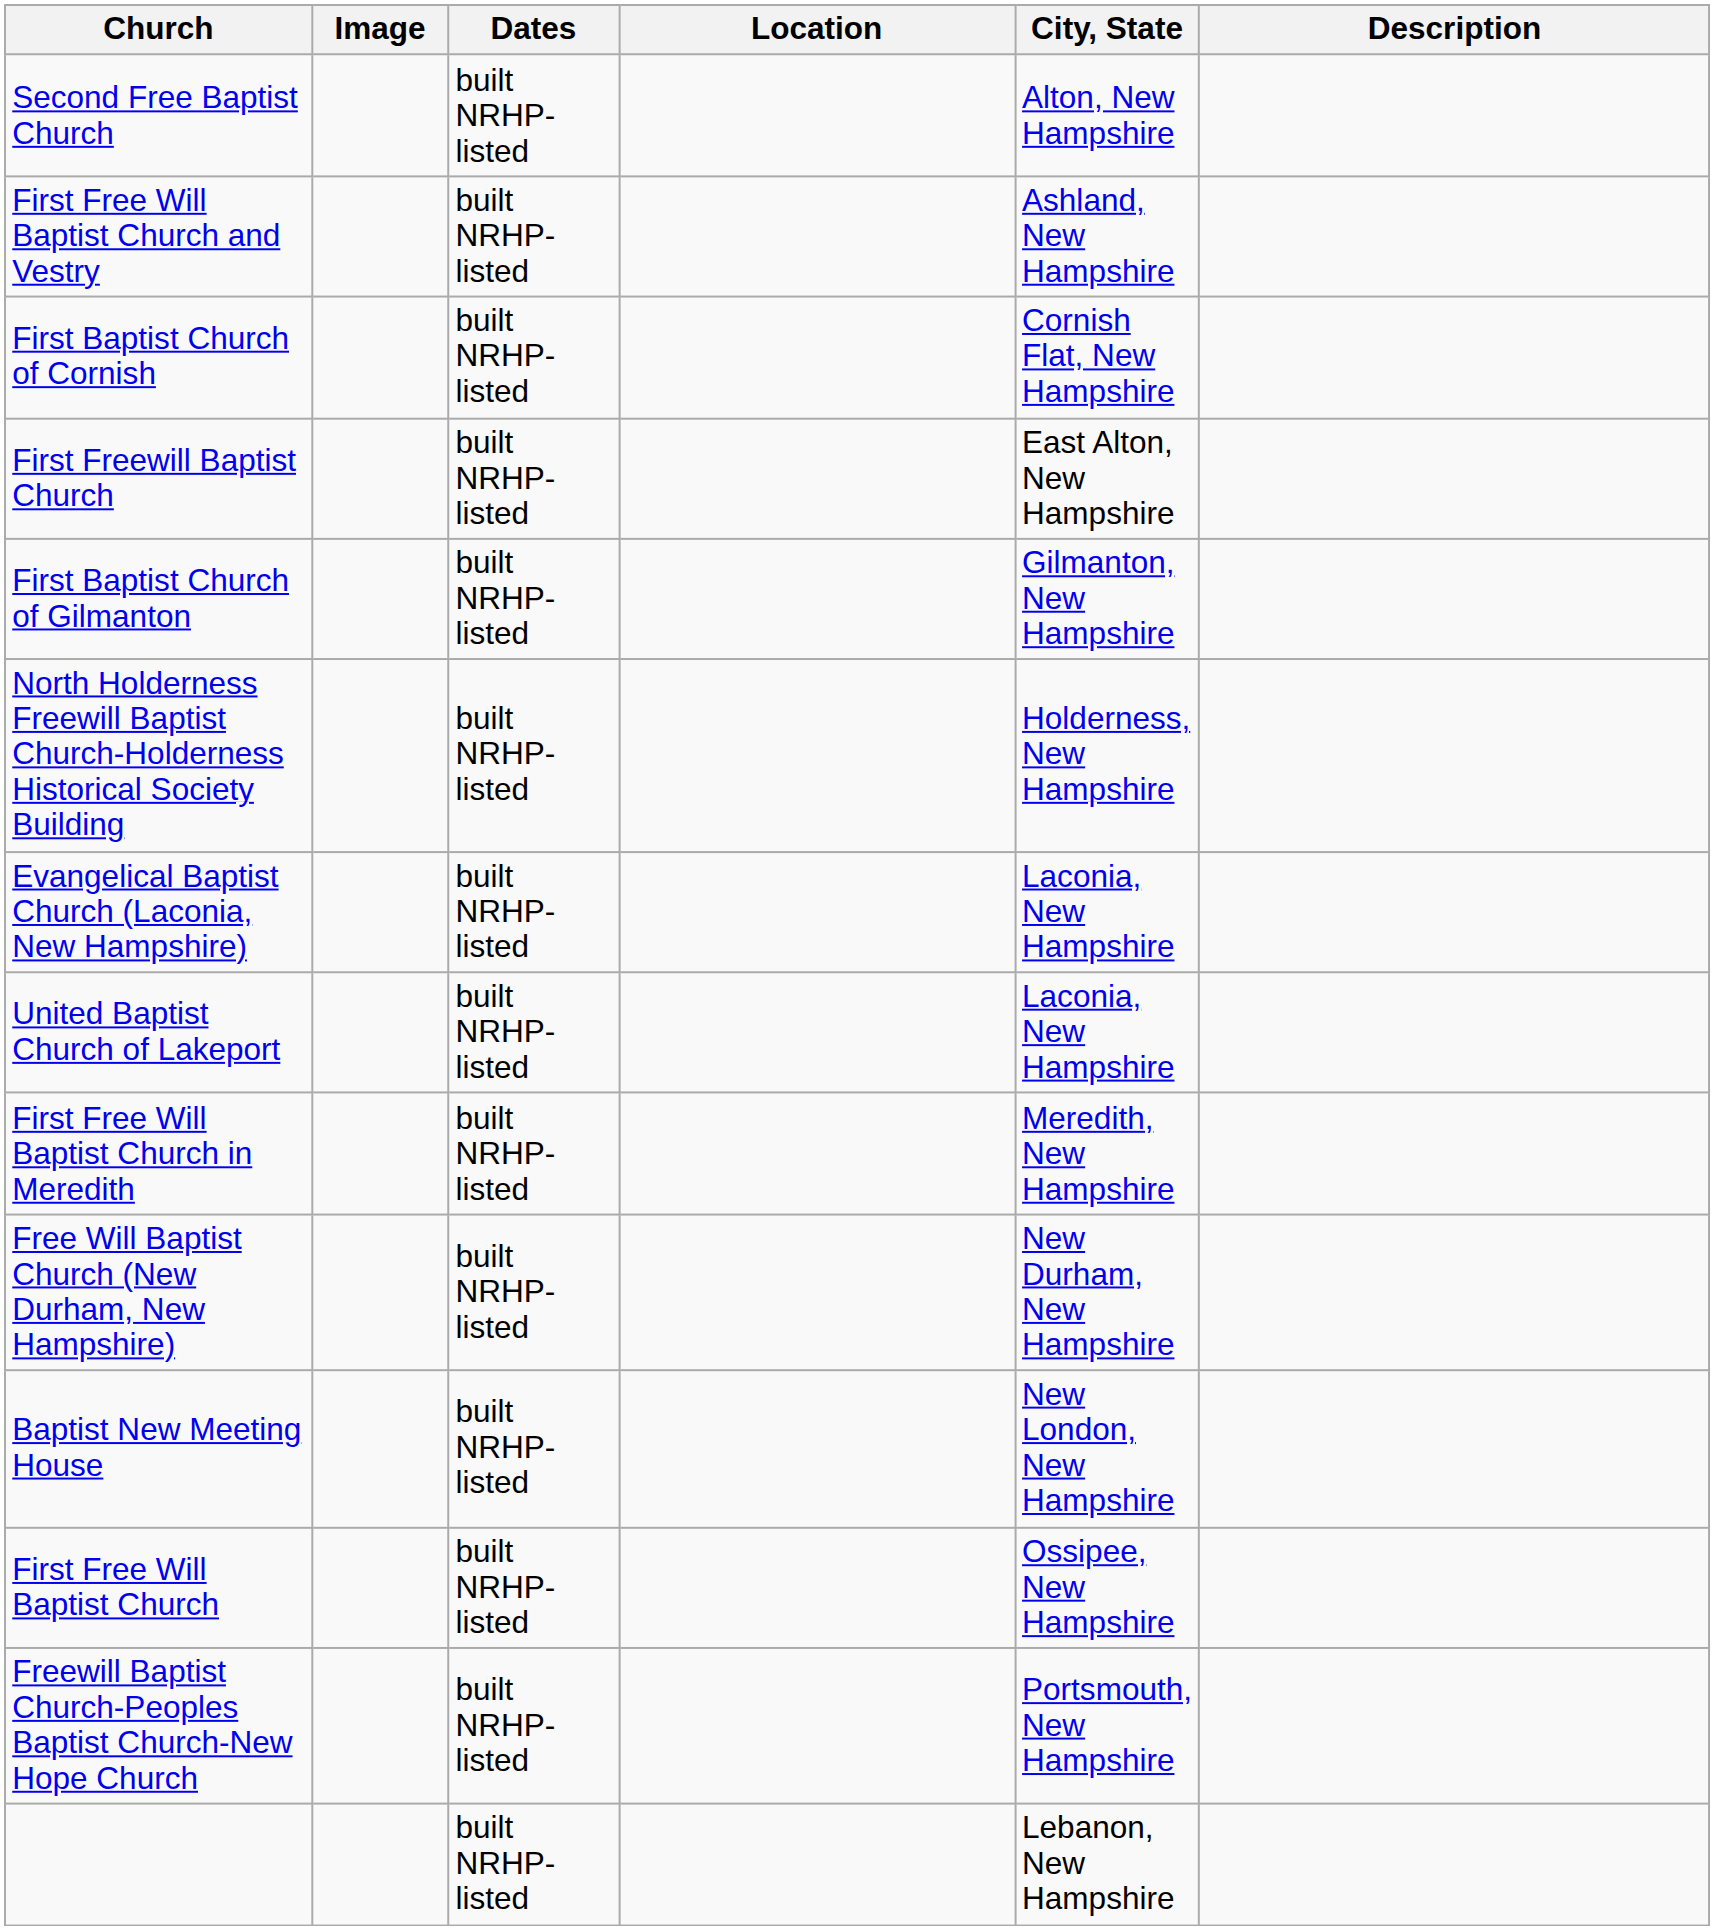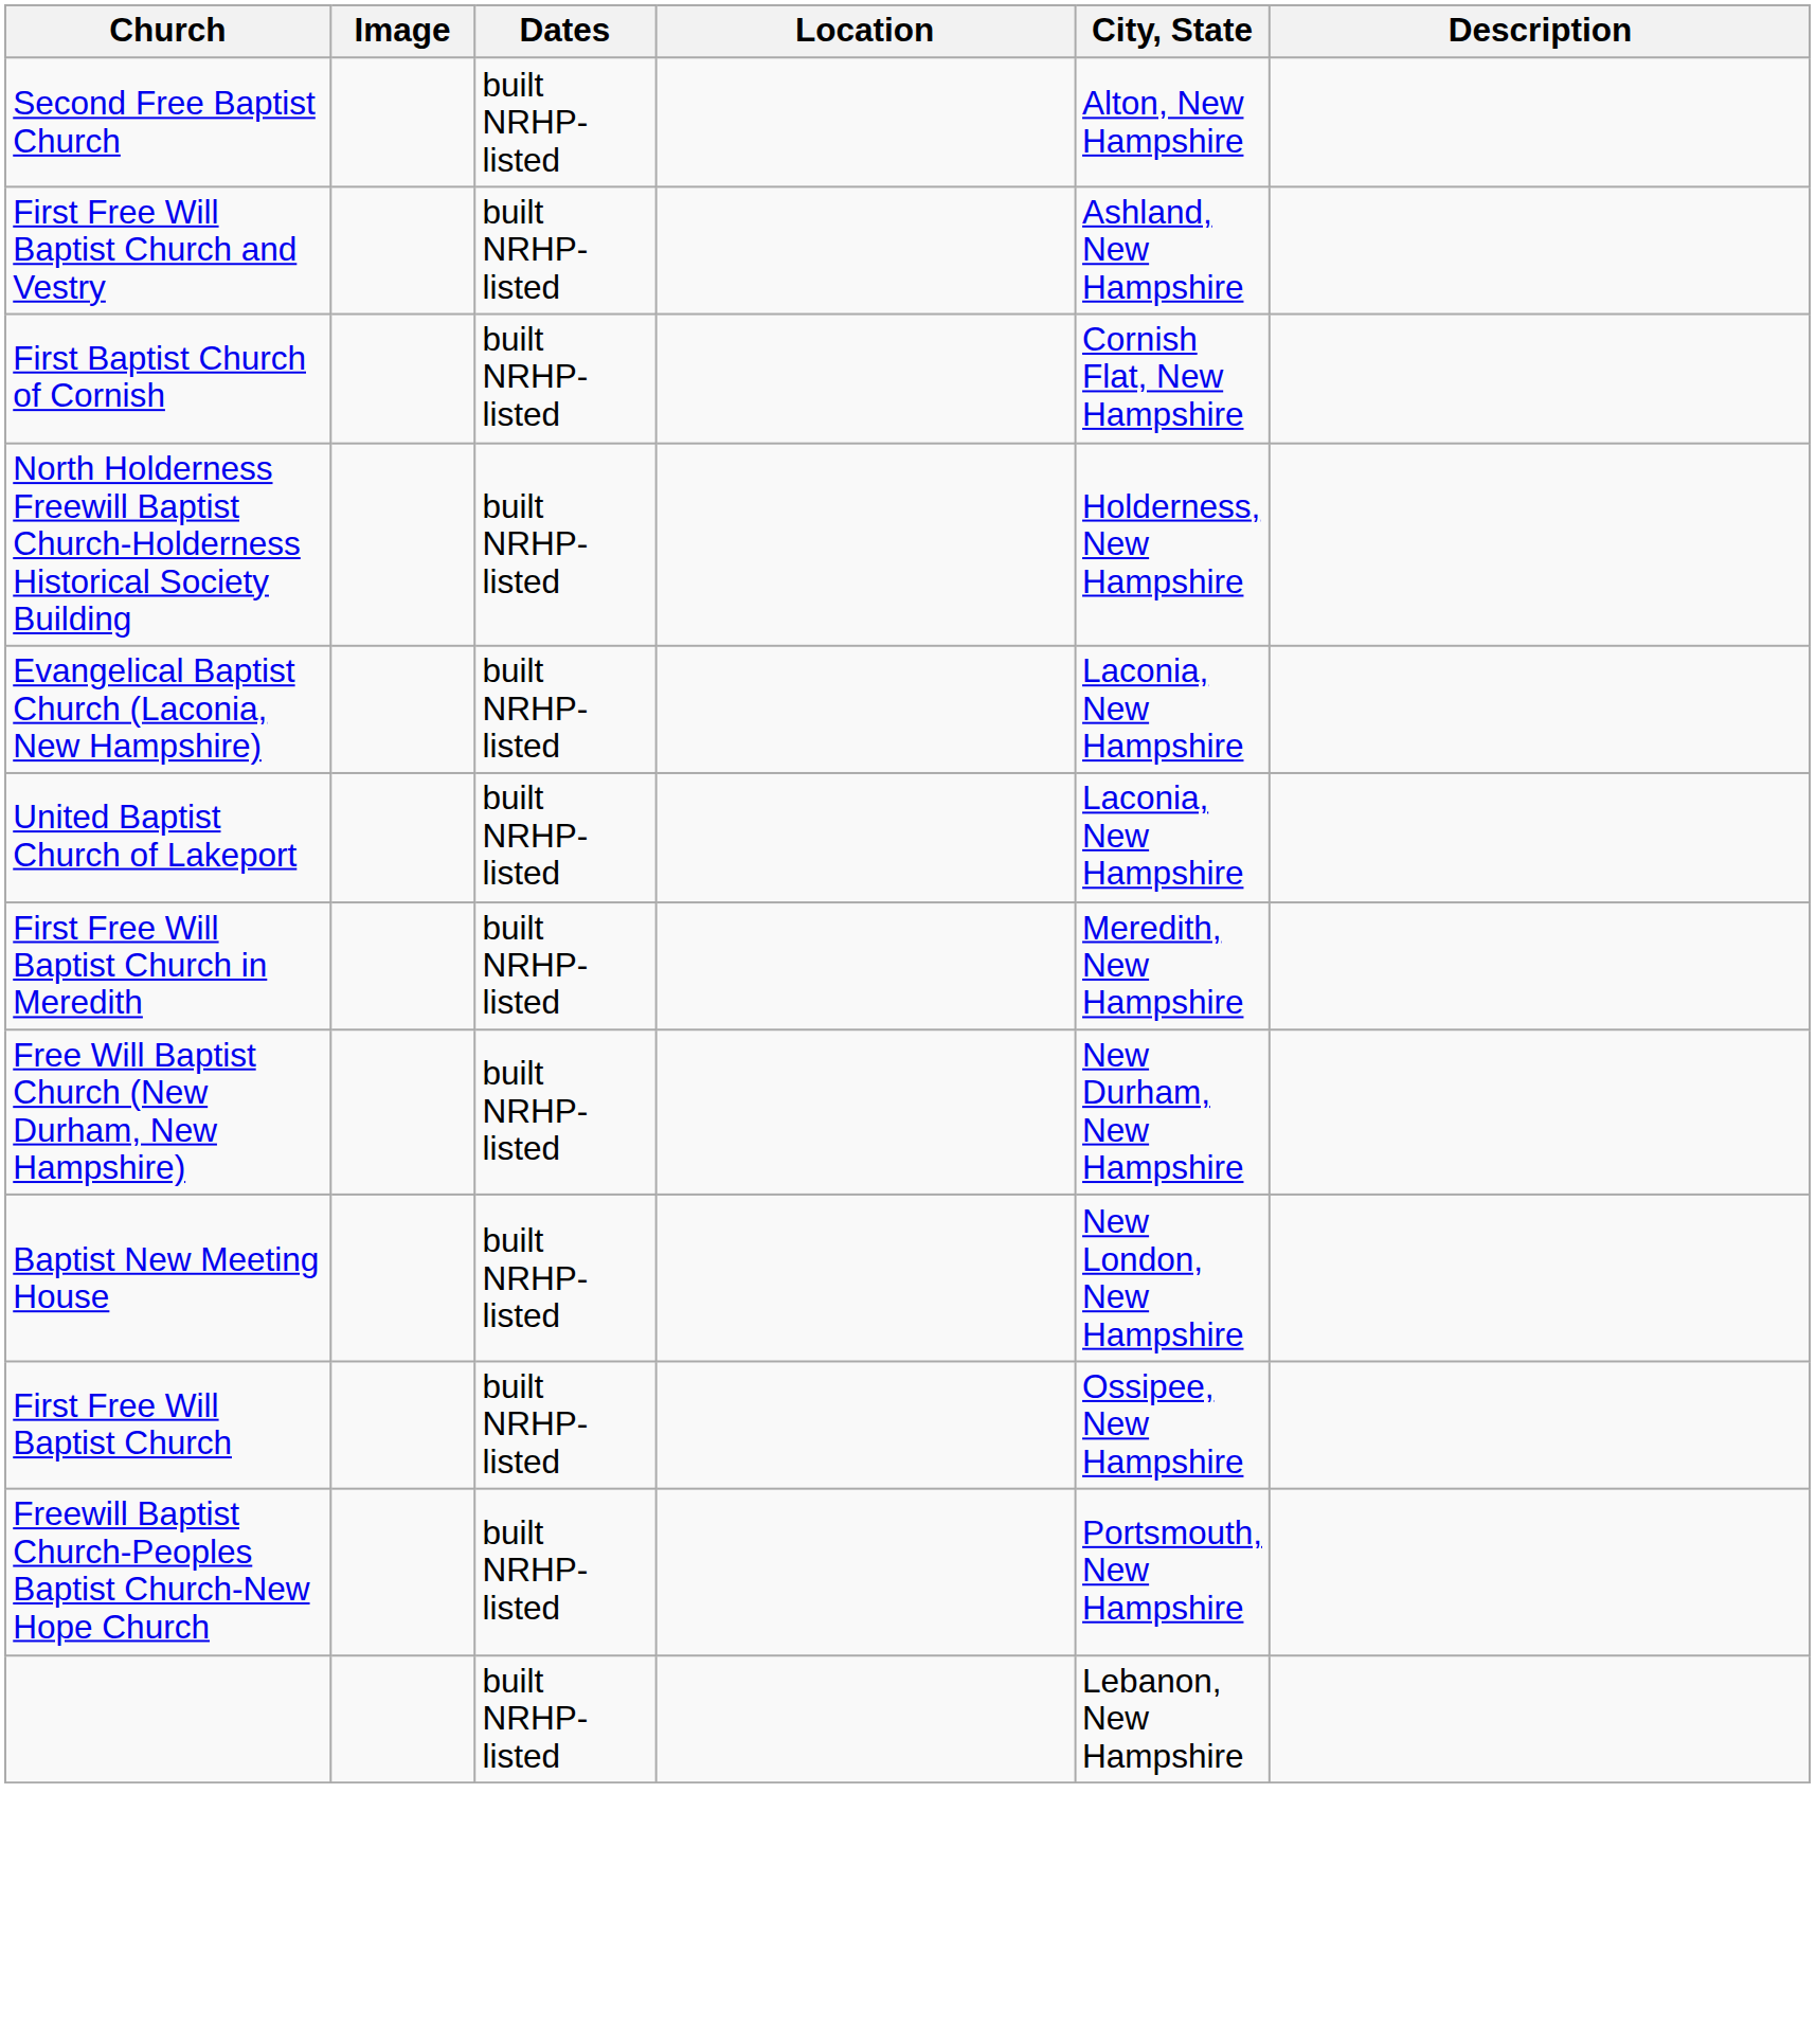- row: First Freewill Baptist Church | built NRHP-listed | East Alton, New Hampshire
- row: First Baptist Church of Gilmanton | built NRHP-listed | Gilmanton, New Hampshire
